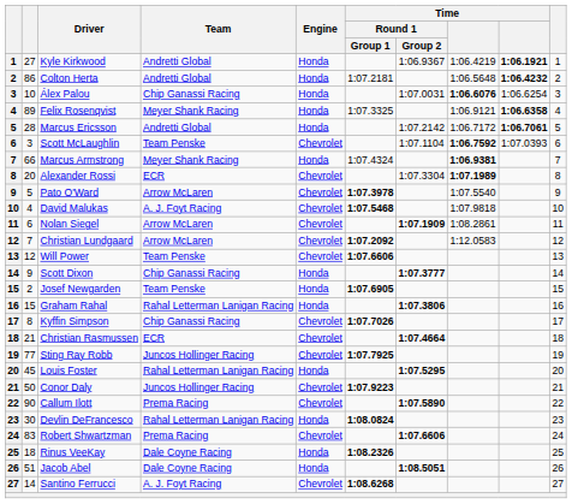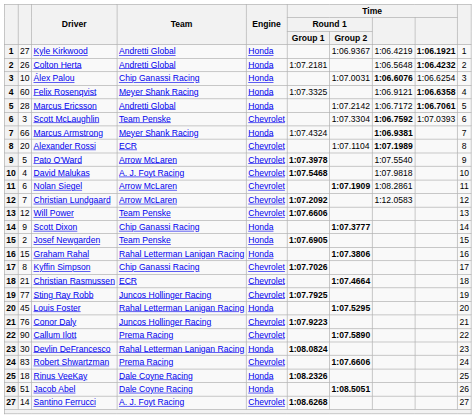Colton Herta | column 2: 86 -> 26
Felix Rosenqvist | column 2: 89 -> 60
Scott McLaughlin | Time / Round 1 / Group 2: 1:07.1104 -> 1:07.3304
Alexander Rossi | Time / Round 1 / Group 2: 1:07.3304 -> 1:07.1104
Conor Daly | column 2: 50 -> 76
